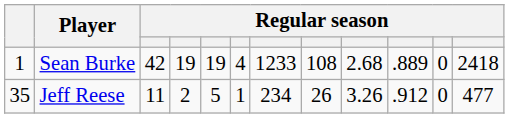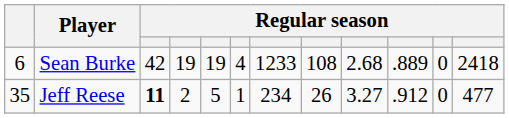Sean Burke | column 1: 1 -> 6
Jeff Reese | column 3: normal -> bold
Jeff Reese | column 9: 3.26 -> 3.27
